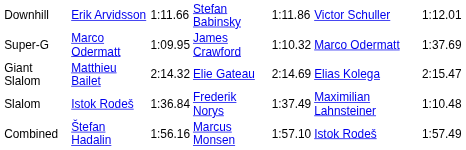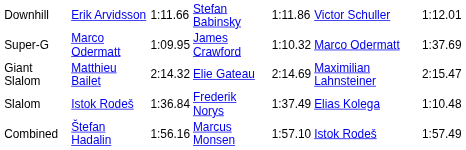Giant Slalom | column 6: Elias Kolega -> Maximilian Lahnsteiner
Slalom | column 6: Maximilian Lahnsteiner -> Elias Kolega
